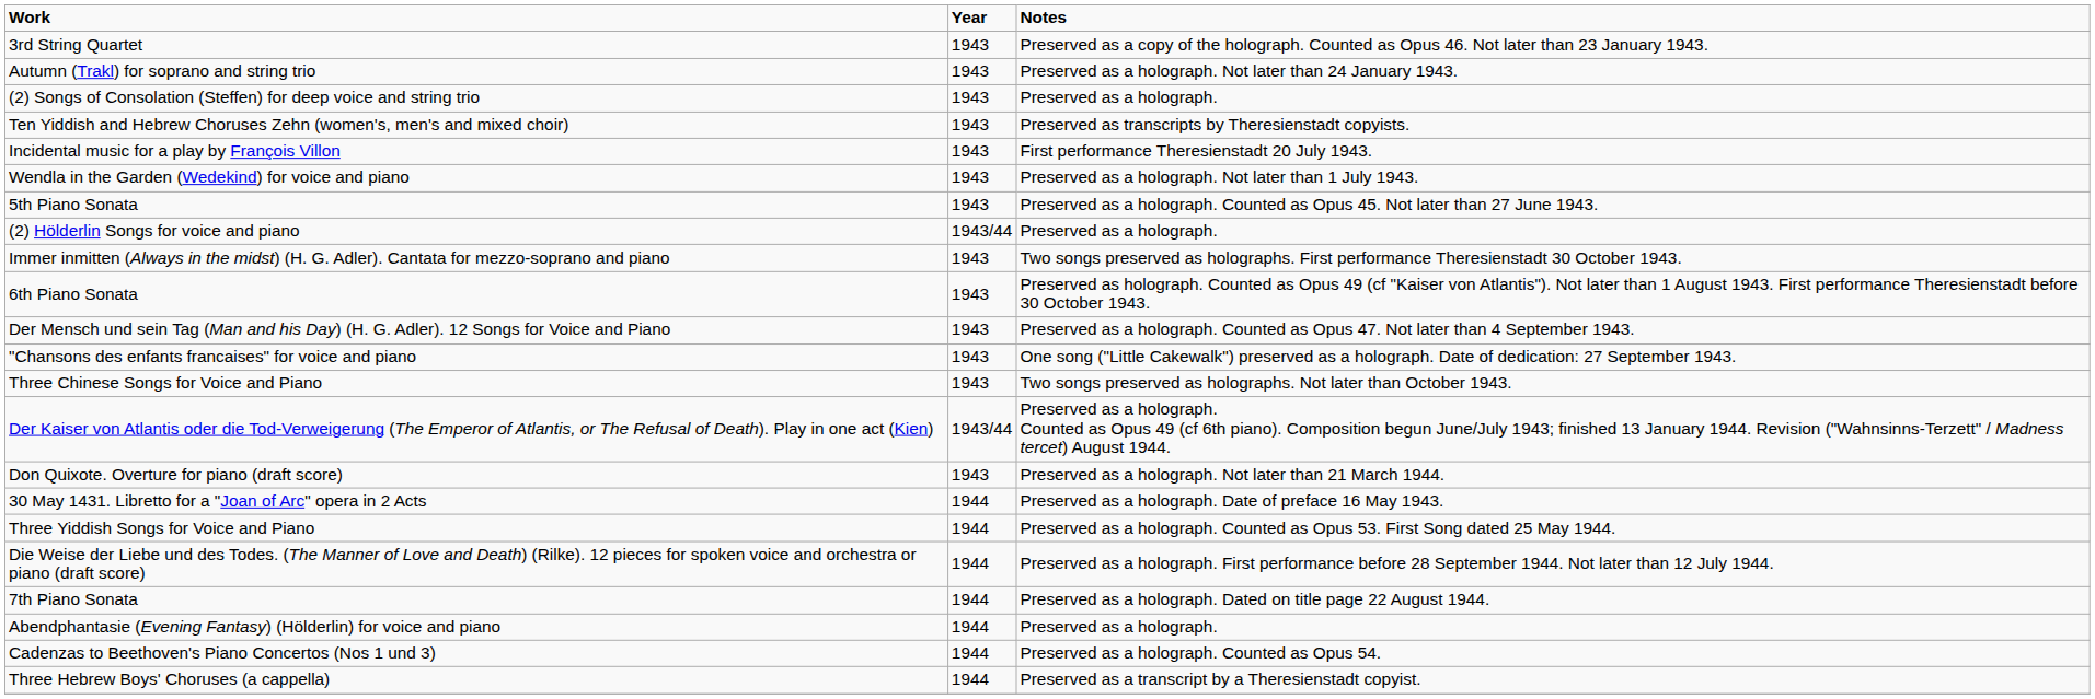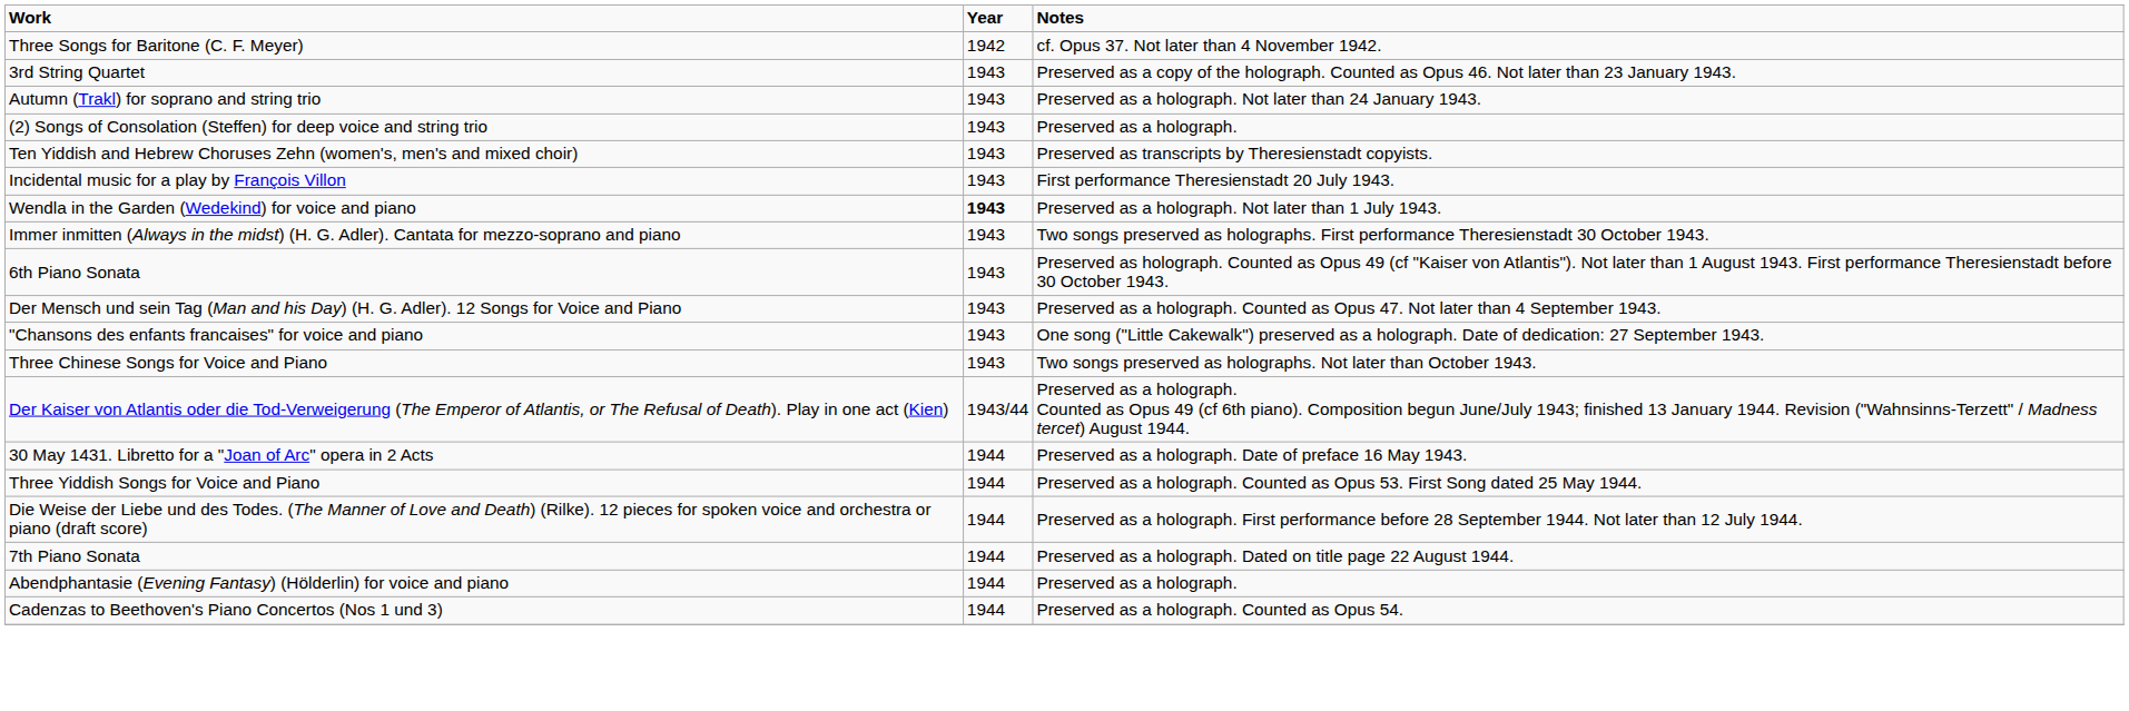+ row: Three Songs for Baritone (C. F. Meyer) | 1942 | cf. Opus 37. Not later than 4 November 1942.
Wendla in the Garden (Wedekind) for voice and piano | Year: normal -> bold
- row: 5th Piano Sonata | 1943 | Preserved as a holograph. Counted as Opus 45. Not later than 27 June 1943.
- row: (2) Hölderlin Songs for voice and piano | 1943/44 | Preserved as a holograph.
- row: Don Quixote. Overture for piano (draft score) | 1943 | Preserved as a holograph. Not later than 21 March 1944.
- row: Three Hebrew Boys' Choruses (a cappella) | 1944 | Preserved as a transcript by a Theresienstadt copyist.
